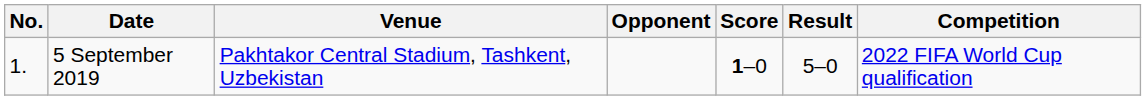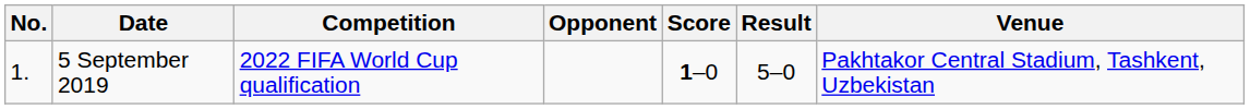columns swapped: Venue <-> Competition
